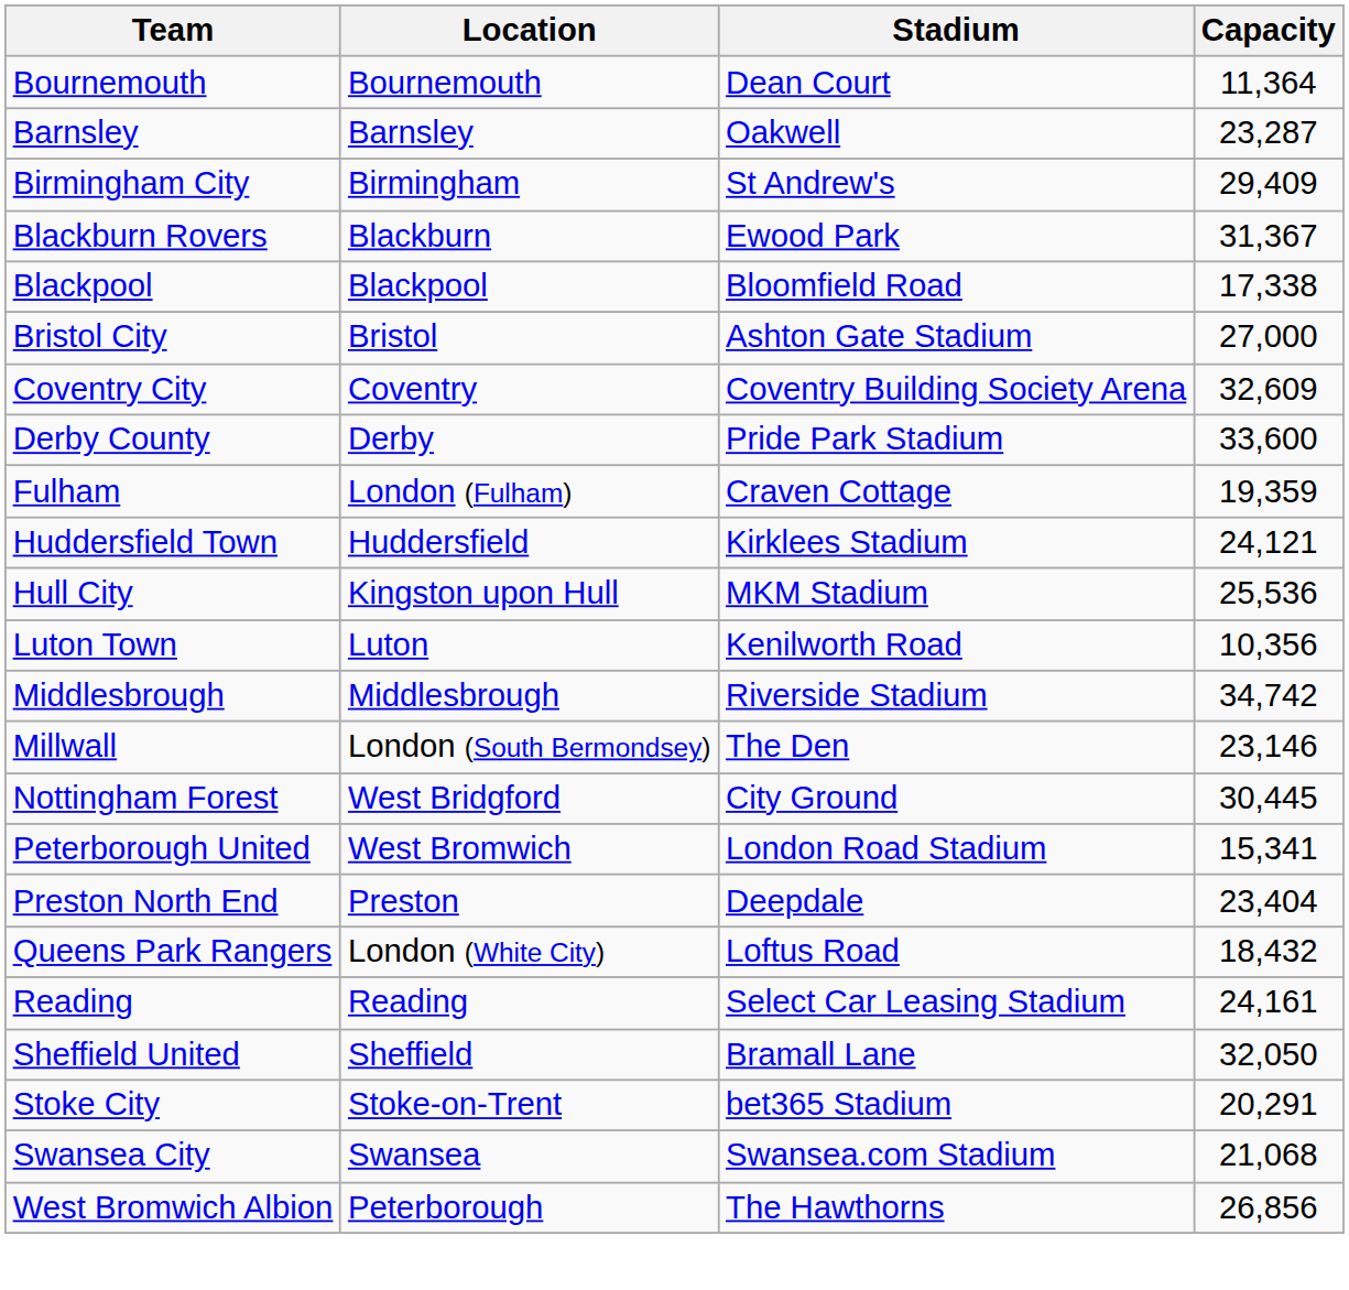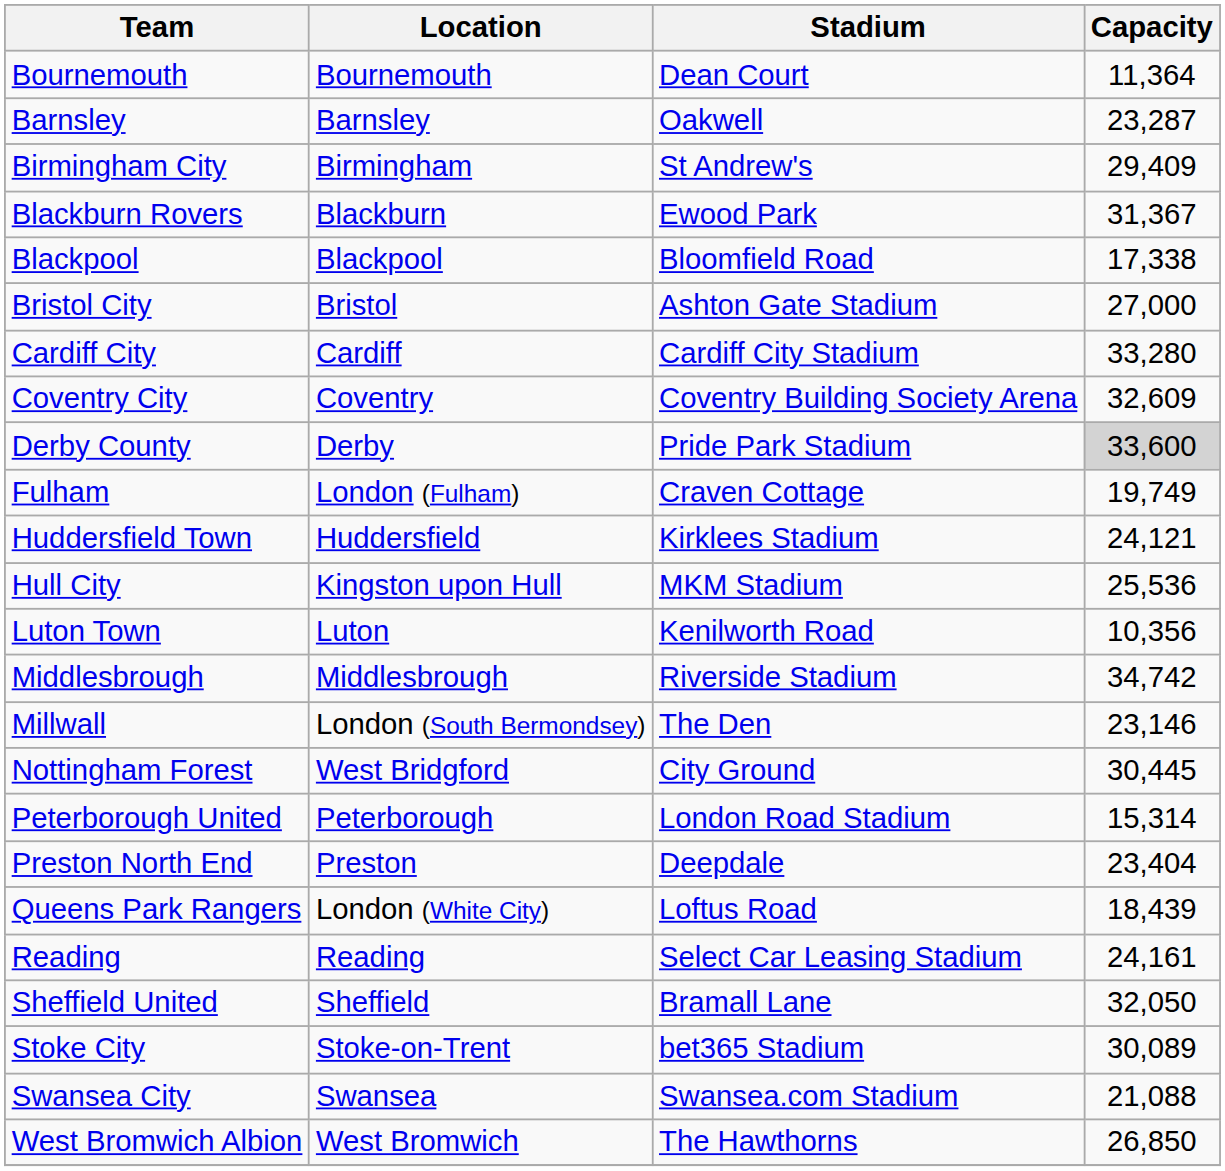+ row: Cardiff City | Cardiff | Cardiff City Stadium | 33,280
Derby County | Capacity: no background -> lightgrey background
Fulham | Capacity: 19,359 -> 19,749
Peterborough United | Location: West Bromwich -> Peterborough
Peterborough United | Capacity: 15,341 -> 15,314
Queens Park Rangers | Capacity: 18,432 -> 18,439
Stoke City | Capacity: 20,291 -> 30,089
Swansea City | Capacity: 21,068 -> 21,088
West Bromwich Albion | Location: Peterborough -> West Bromwich
West Bromwich Albion | Capacity: 26,856 -> 26,850
